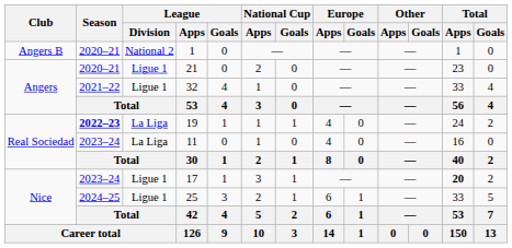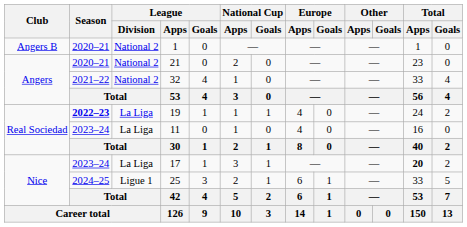21 | League / Division: Ligue 1 -> National 2
32 | League / Division: Ligue 1 -> National 2
17 | League / Division: Ligue 1 -> La Liga
